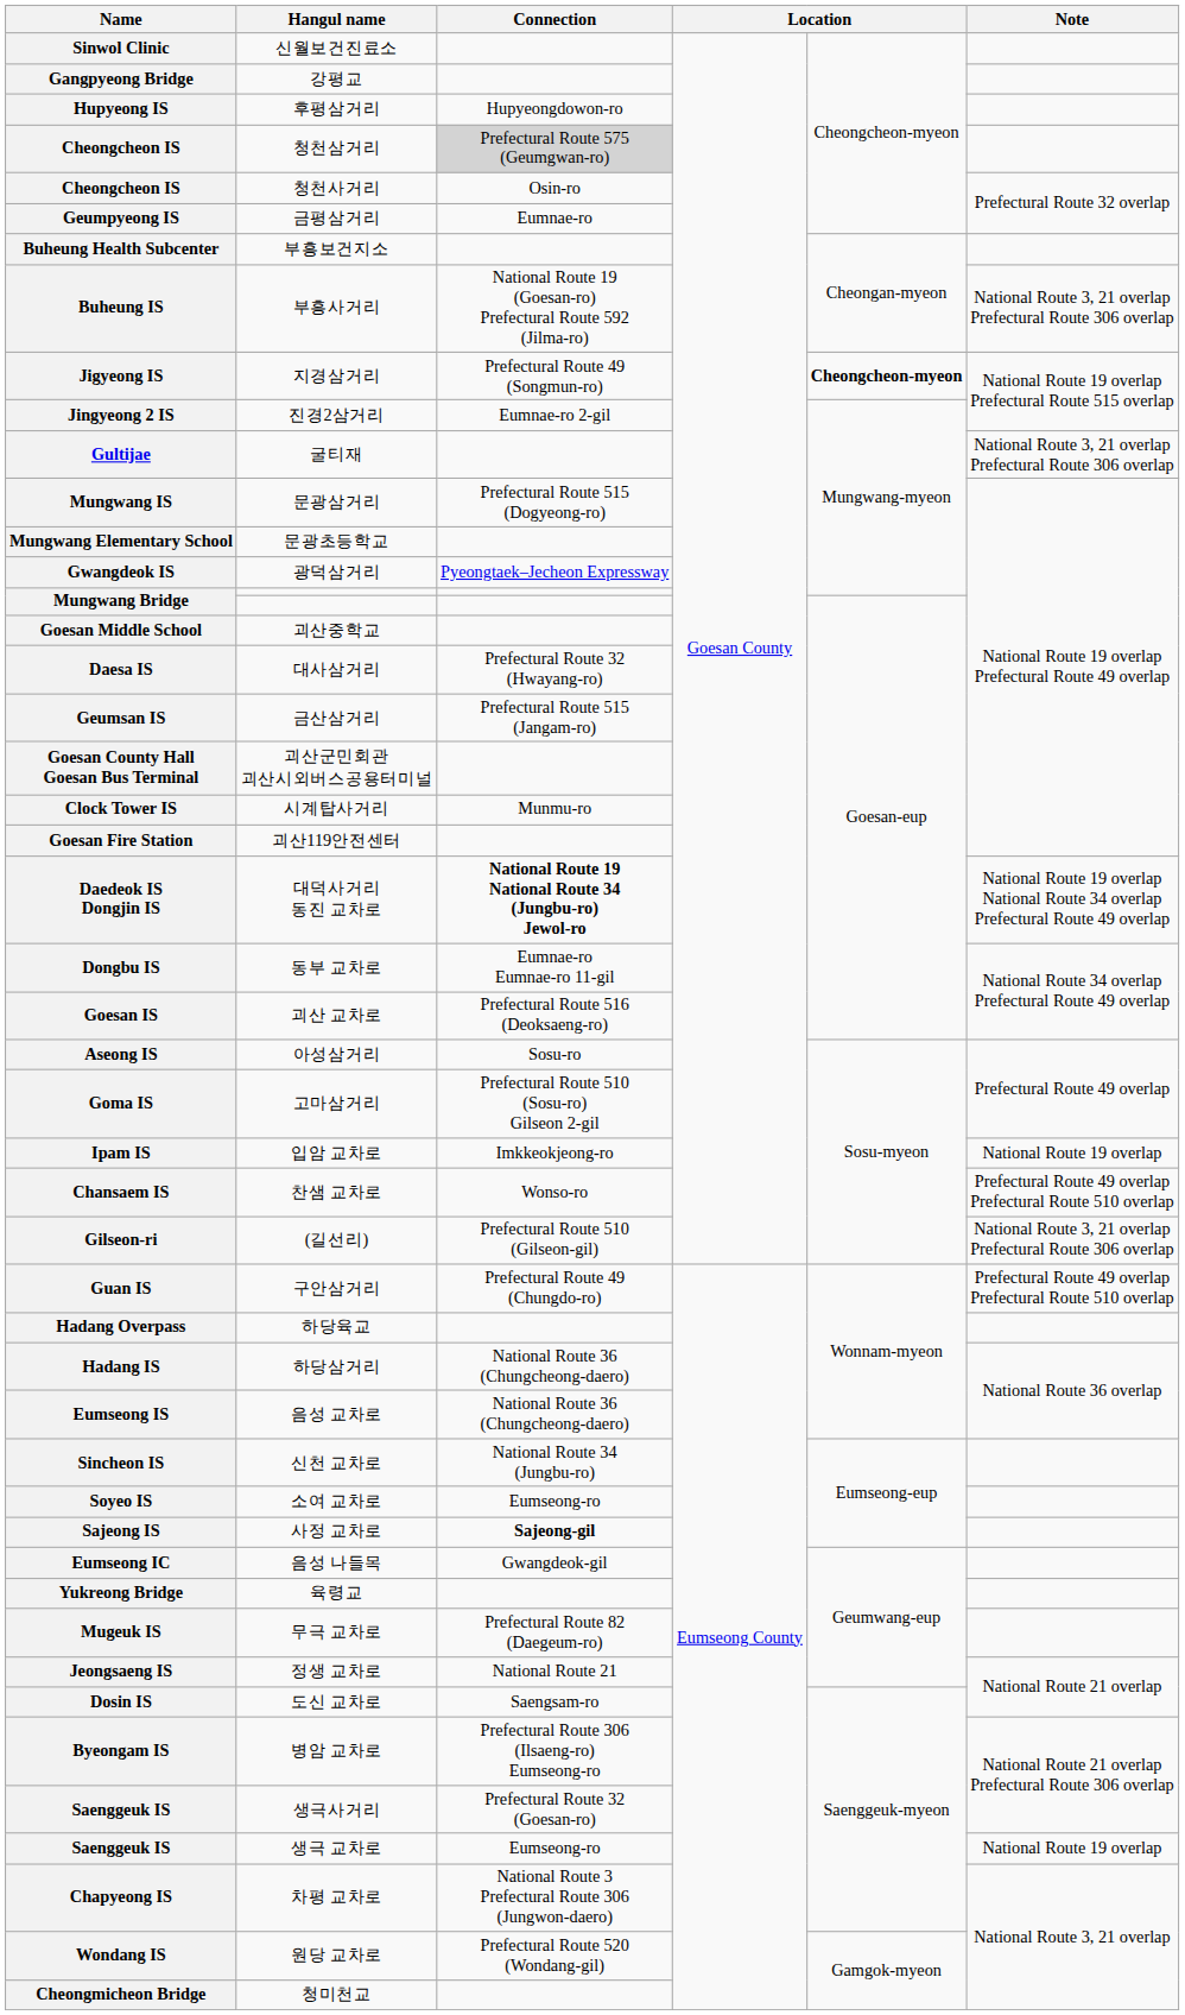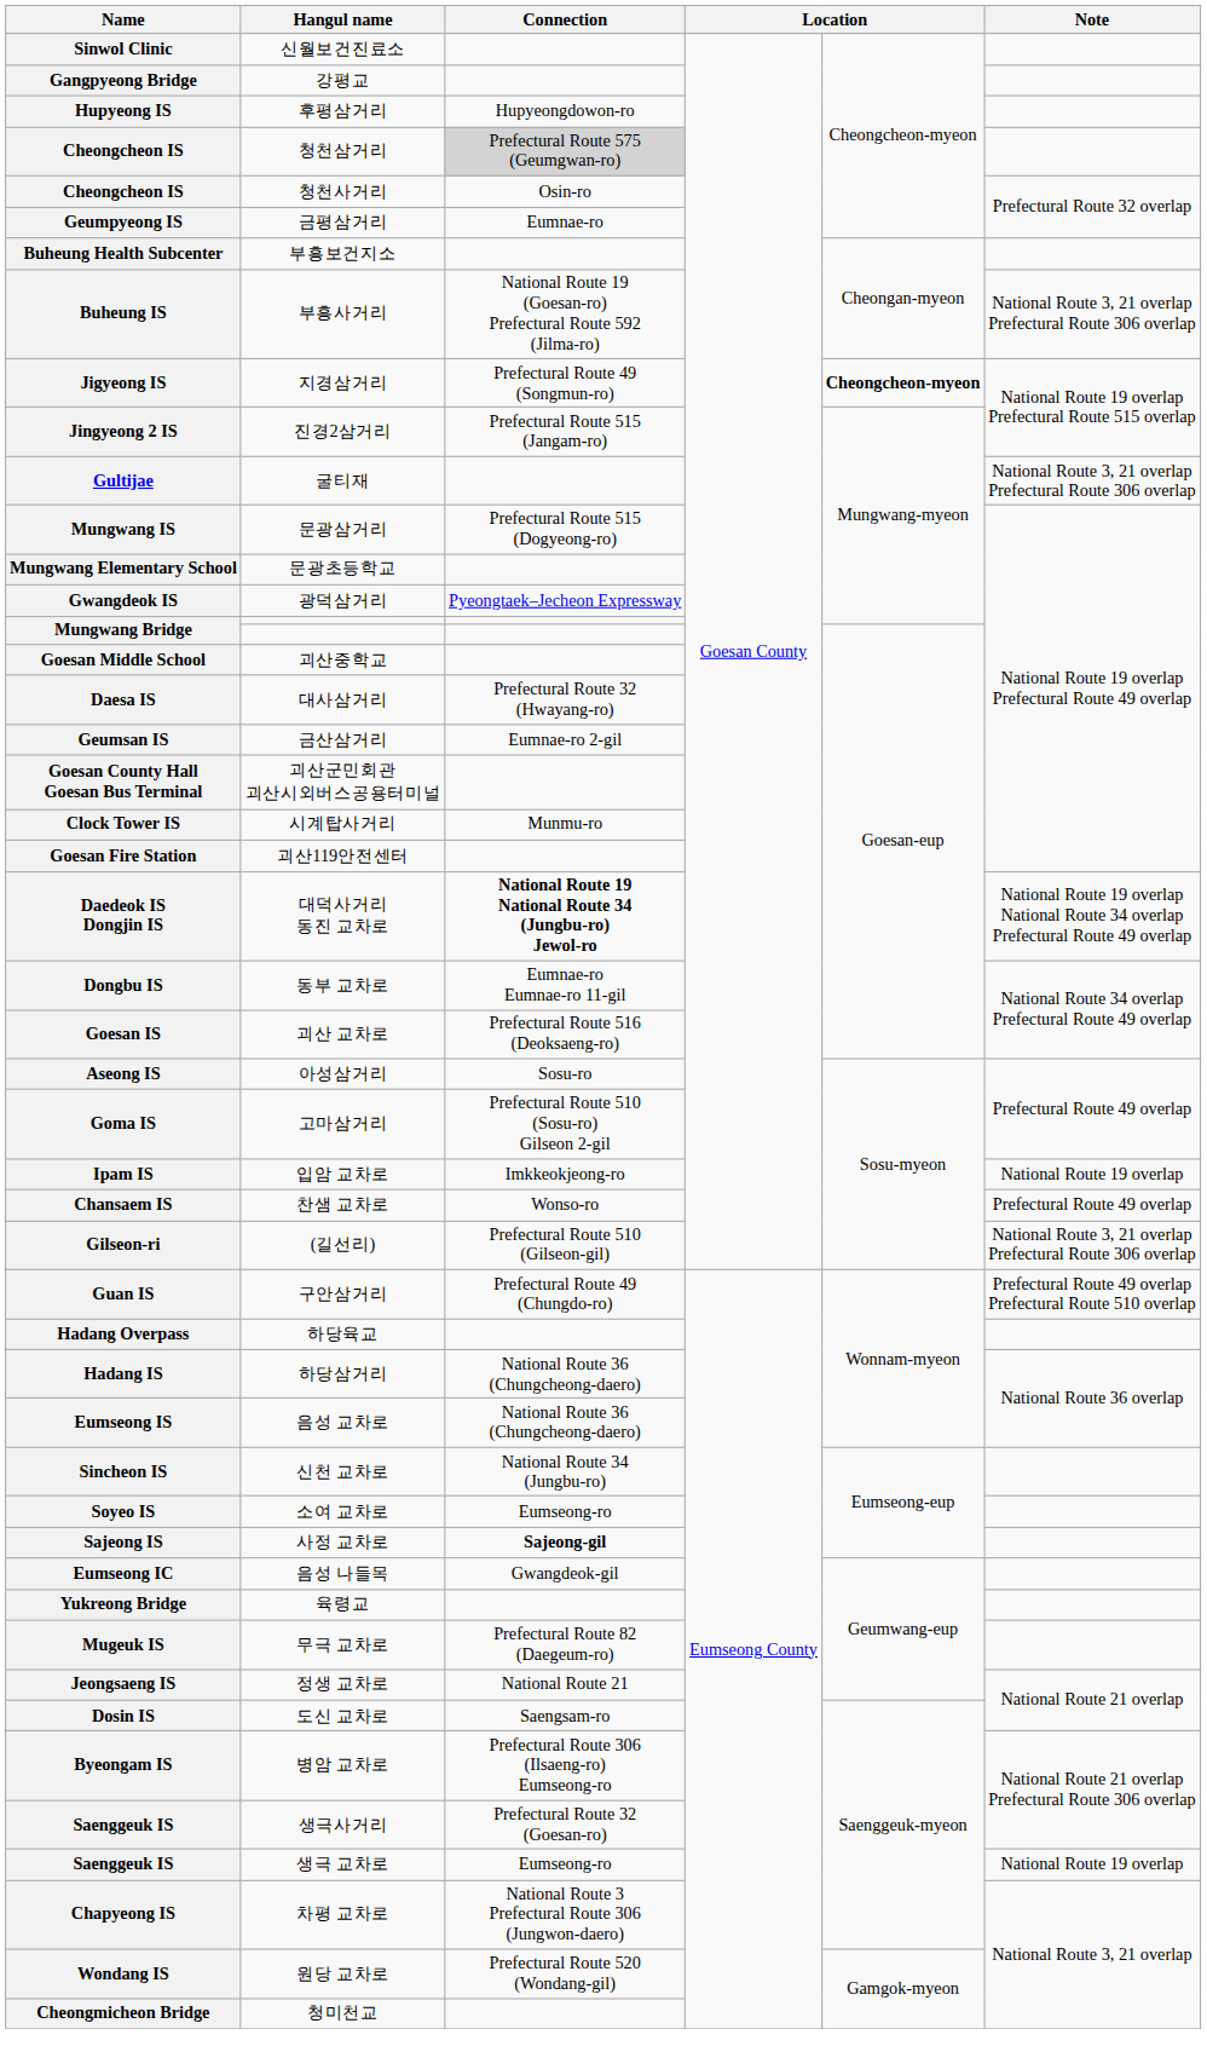Jingyeong 2 IS | Connection: Eumnae-ro 2-gil -> Prefectural Route 515 (Jangam-ro)
Geumsan IS | Connection: Prefectural Route 515 (Jangam-ro) -> Eumnae-ro 2-gil
Chansaem IS | Note: Prefectural Route 49 overlap Prefectural Route 510 overlap -> Prefectural Route 49 overlap
